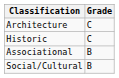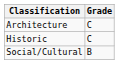- row: Associational | B
